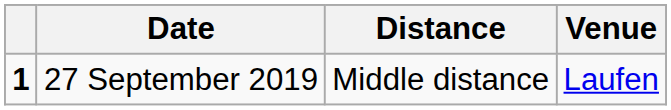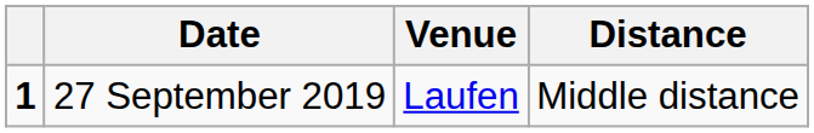columns swapped: Venue <-> Distance
